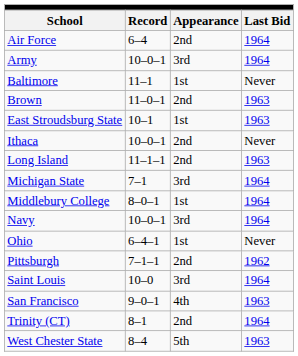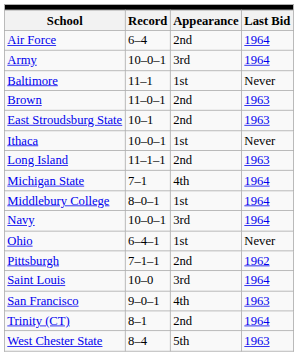East Stroudsburg State | Appearance: 1st -> 2nd
Ithaca | Appearance: 2nd -> 1st
Michigan State | Appearance: 3rd -> 4th
